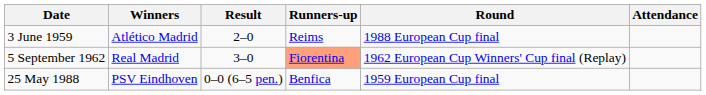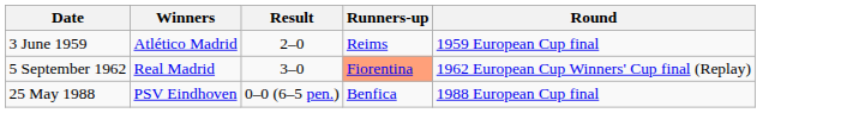- column: Attendance
3 June 1959 | Round: 1988 European Cup final -> 1959 European Cup final
25 May 1988 | Round: 1959 European Cup final -> 1988 European Cup final
